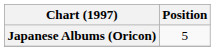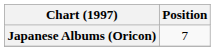Japanese Albums (Oricon) | Position: 5 -> 7
